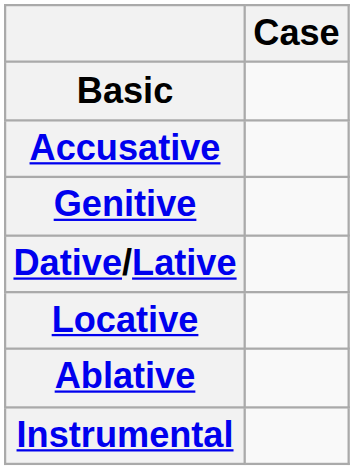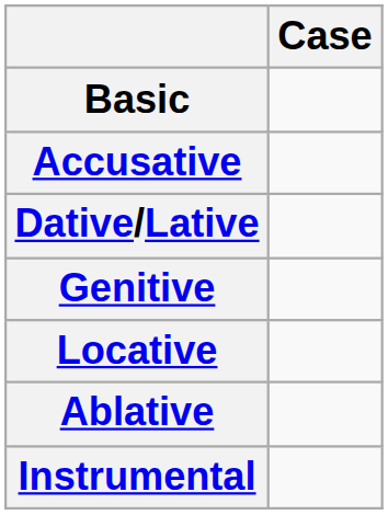rows swapped: Genitive <-> Dative/Lative
